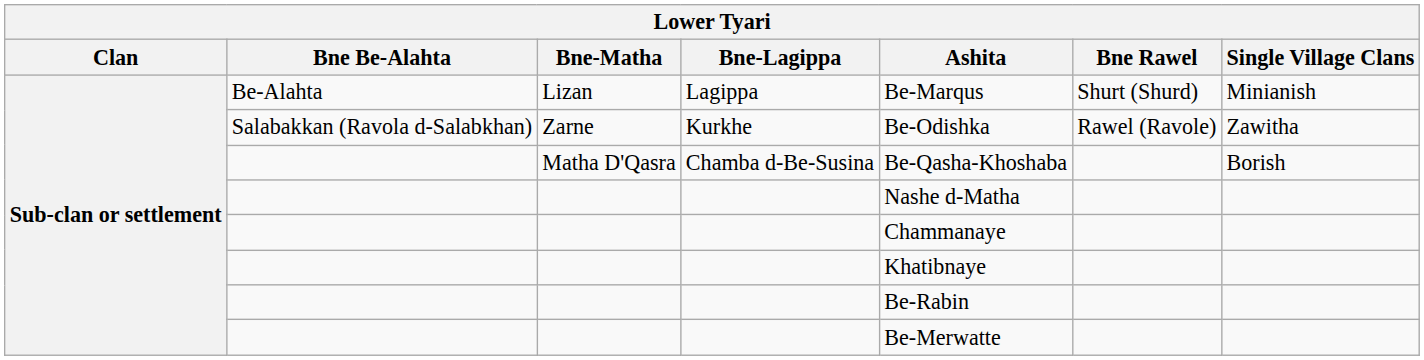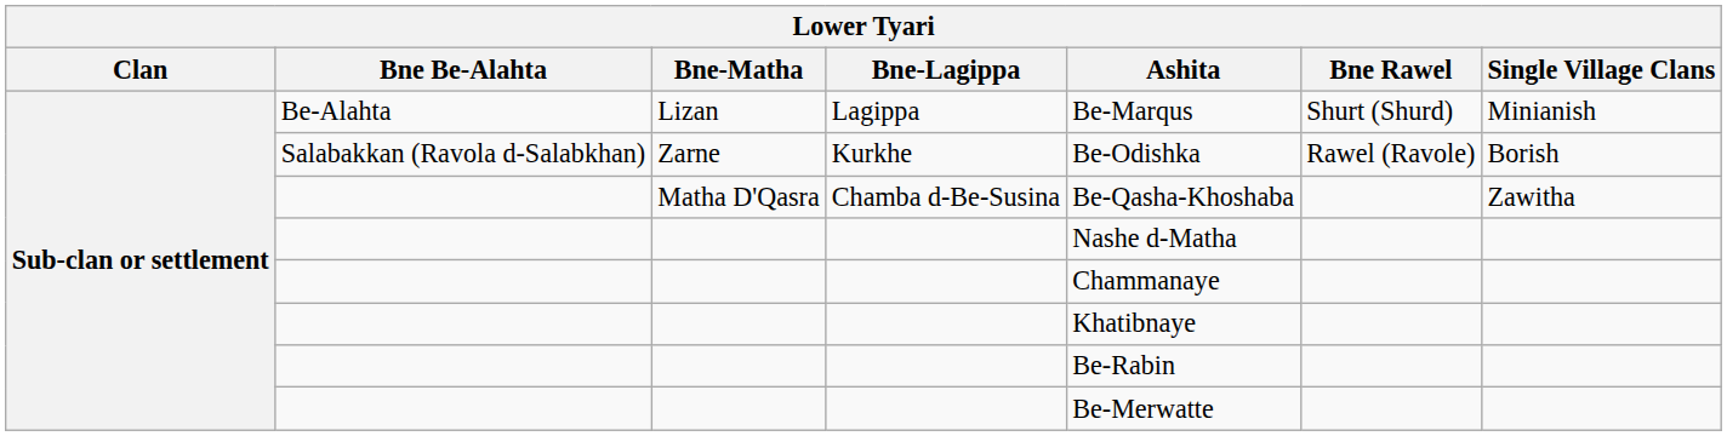Zarne | Single Village Clans: Zawitha -> Borish
Matha D'Qasra | Single Village Clans: Borish -> Zawitha
